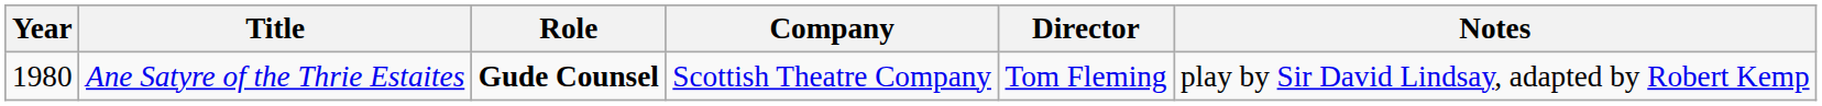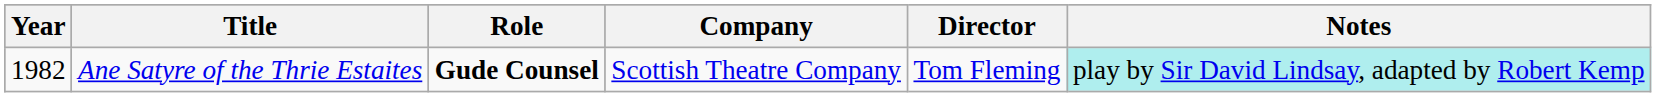Ane Satyre of the Thrie Estaites | Year: 1980 -> 1982
Ane Satyre of the Thrie Estaites | Notes: no background -> paleturquoise background
